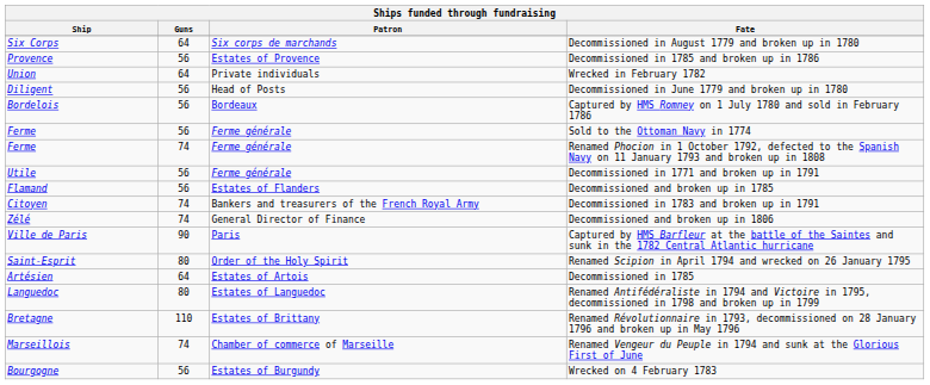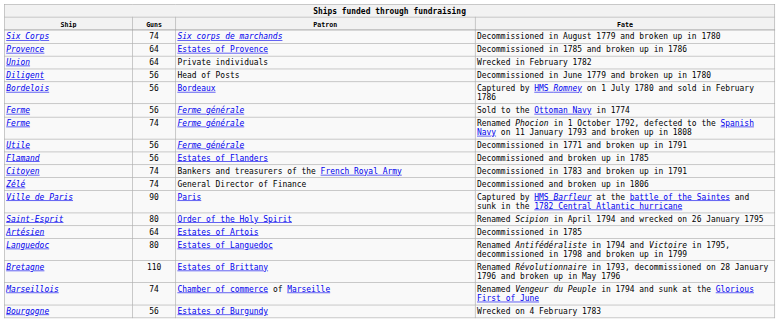Decommissioned in August 1779 and broken up in 1780 | Guns: 64 -> 74
Decommissioned in 1785 and broken up in 1786 | Guns: 56 -> 64
